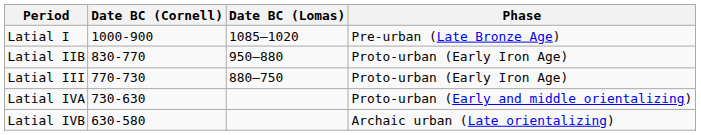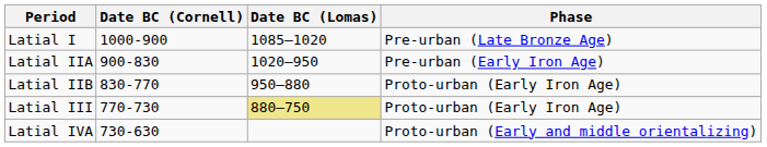+ row: Latial IIA | 900-830 | 1020–950 | Pre-urban (Early Iron Age)
Latial III | Date BC (Lomas): no background -> khaki background
- row: Latial IVB | 630-580 | Archaic urban (Late orientalizing)
